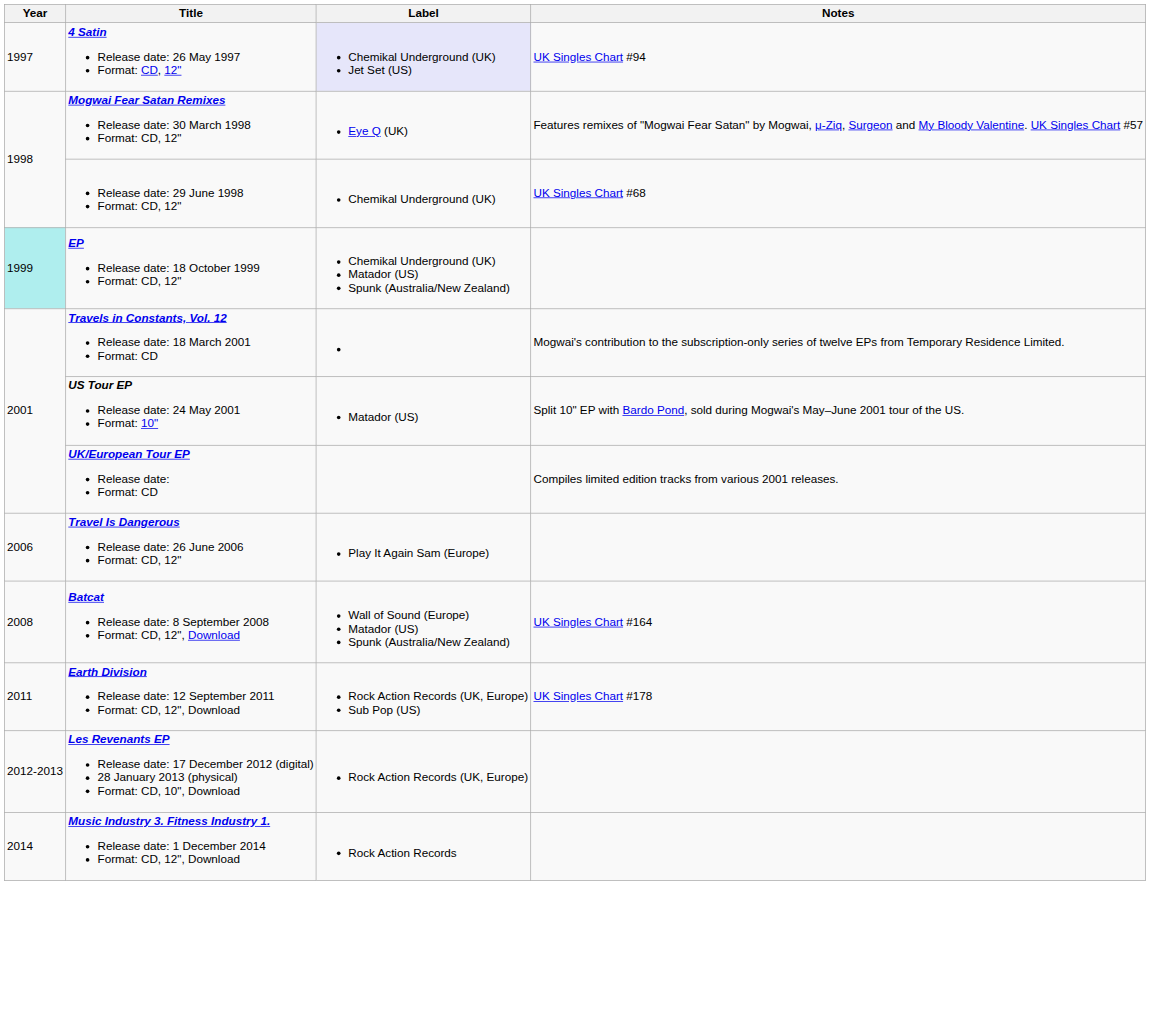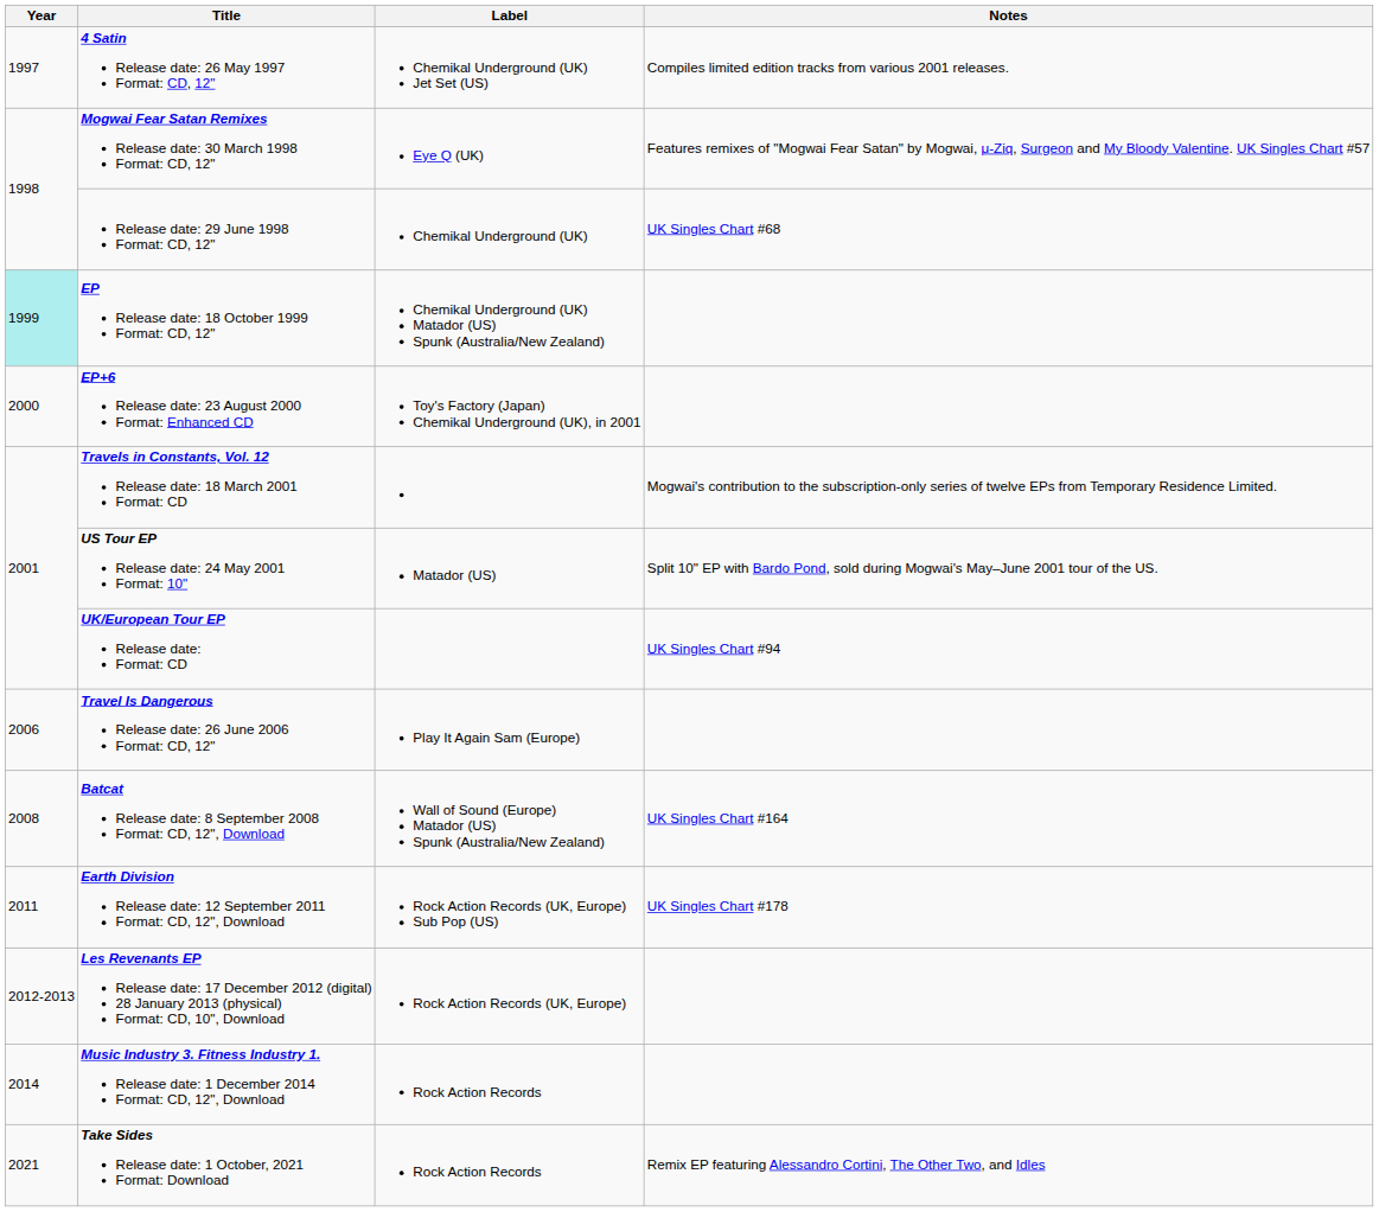4 Satin Release date: 26 May 1997 Format: CD, 12" | Label: lavender background -> no background
4 Satin Release date: 26 May 1997 Format: CD, 12" | Notes: UK Singles Chart #94 -> Compiles limited edition tracks from various 2001 releases.
+ row: 2000 | EP+6 Release date: 23 August 2000 Format: Enhanced CD | Toy's Factory (Japan) Chemikal Underground (UK), in 2001
UK/European Tour EP Release date: Format: CD | Notes: Compiles limited edition tracks from various 2001 releases. -> UK Singles Chart #94
+ row: 2021 | Take Sides Release date: 1 October, 2021 Format: Download | Rock Action Records | Remix EP featuring Alessandro Cortini, The Other Two, and Idles
